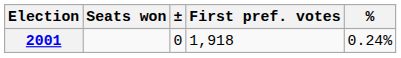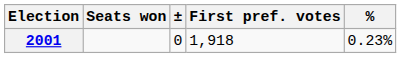2001 | %: 0.24% -> 0.23%
